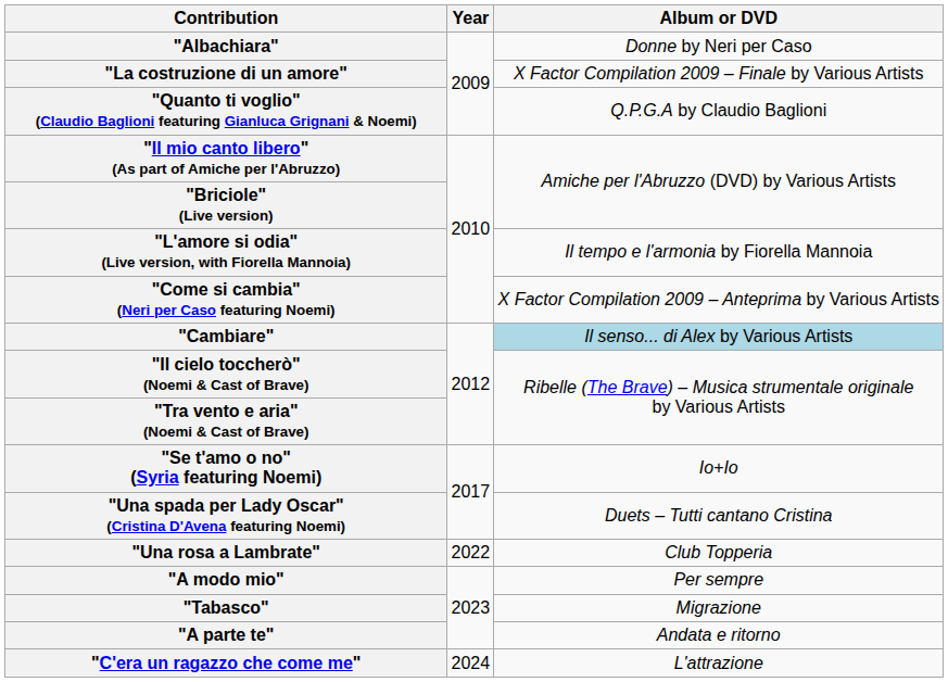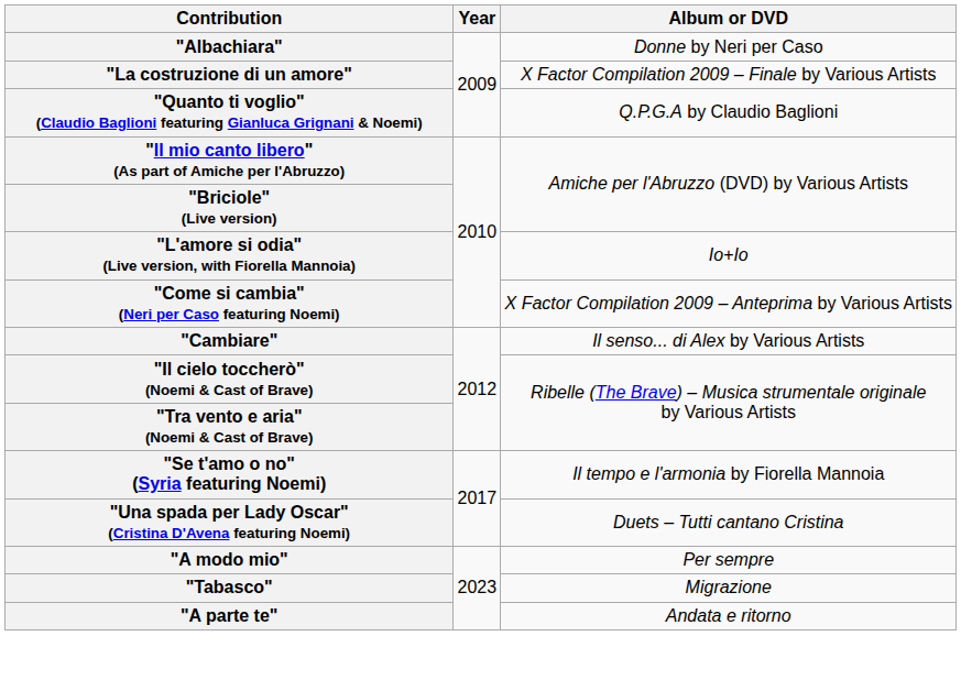"L'amore si odia" (Live version, with Fiorella Mannoia) | Album or DVD: Il tempo e l'armonia by Fiorella Mannoia -> Io+Io
"Cambiare" | Album or DVD: lightblue background -> no background
"Se t'amo o no" (Syria featuring Noemi) | Album or DVD: Io+Io -> Il tempo e l'armonia by Fiorella Mannoia
- row: "Una rosa a Lambrate" | 2022 | Club Topperia
- row: "C'era un ragazzo che come me" | 2024 | L'attrazione
